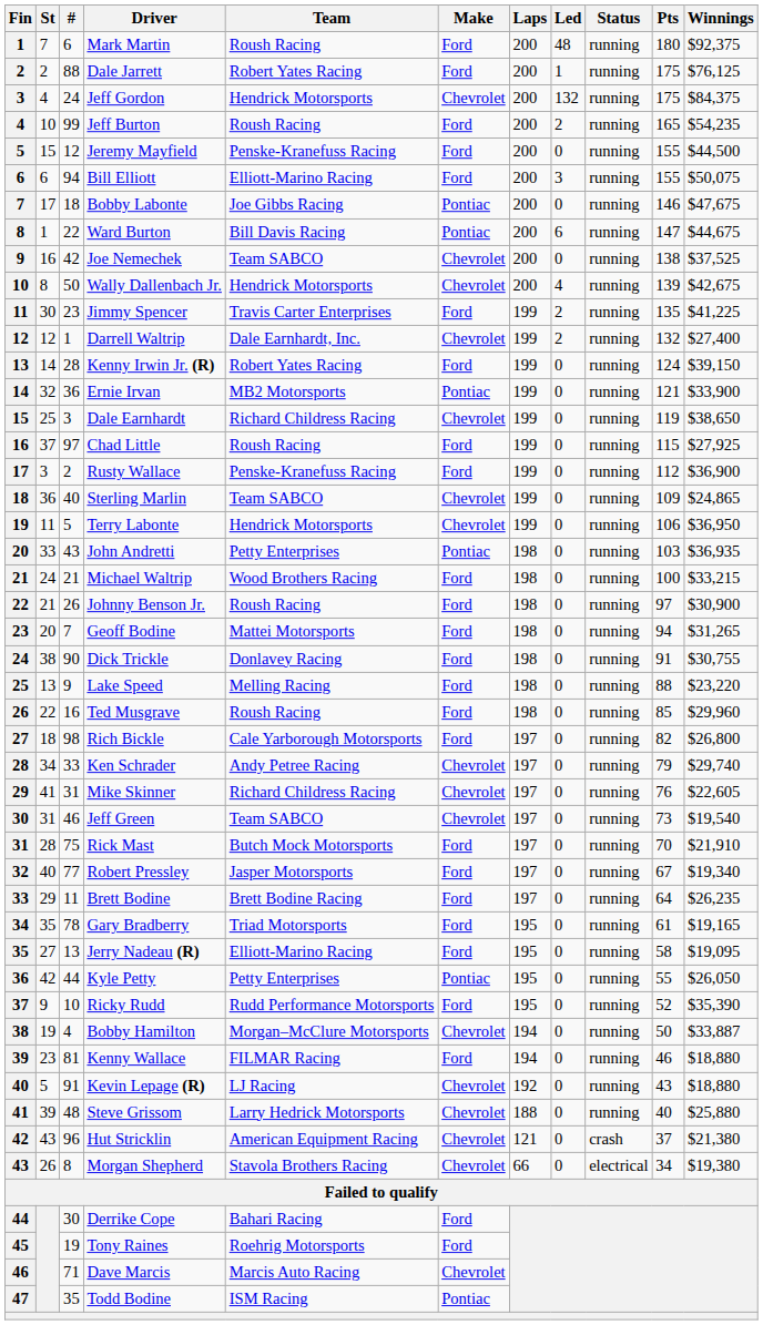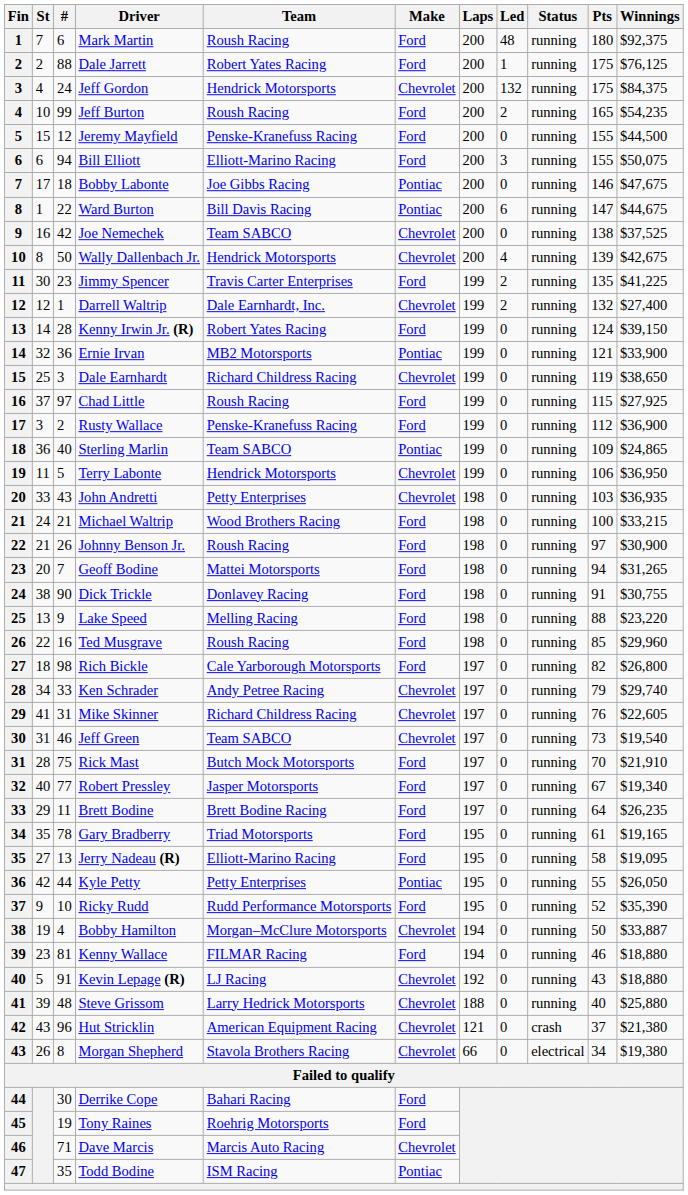Sterling Marlin | Make: Chevrolet -> Pontiac
John Andretti | Make: Pontiac -> Chevrolet
